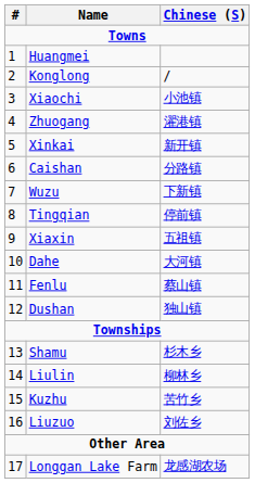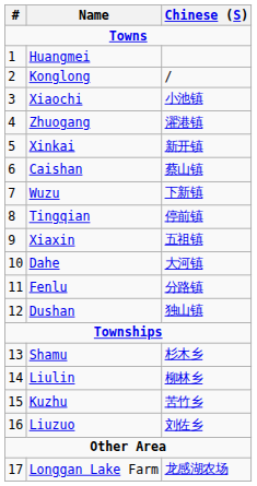Caishan | Chinese (S): 分路镇 -> 蔡山镇
Fenlu | Chinese (S): 蔡山镇 -> 分路镇
